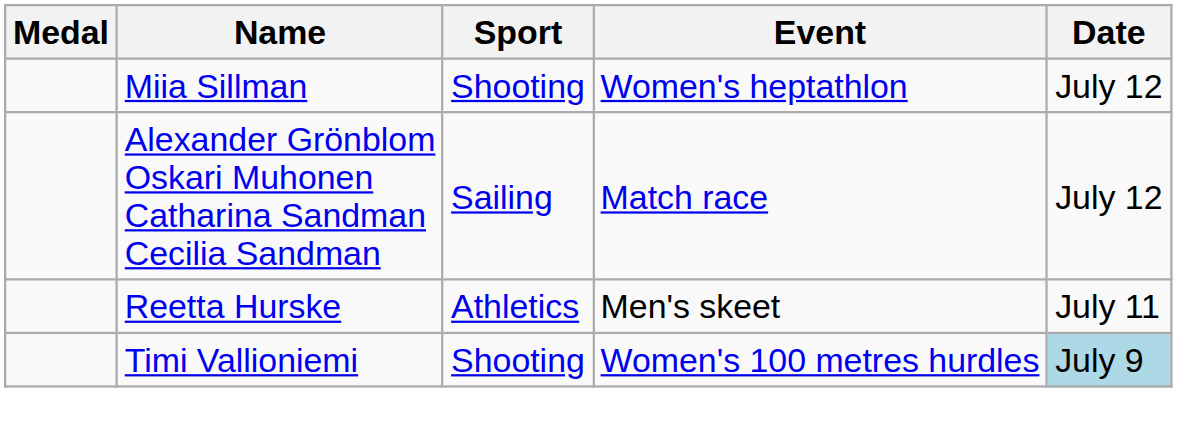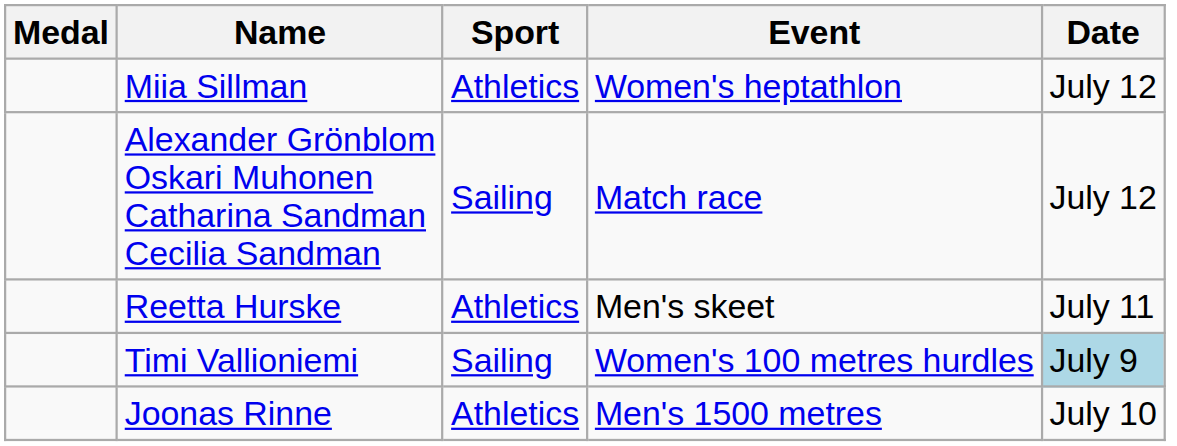Miia Sillman | Sport: Shooting -> Athletics
Timi Vallioniemi | Sport: Shooting -> Sailing
+ row: Joonas Rinne | Athletics | Men's 1500 metres | July 10
